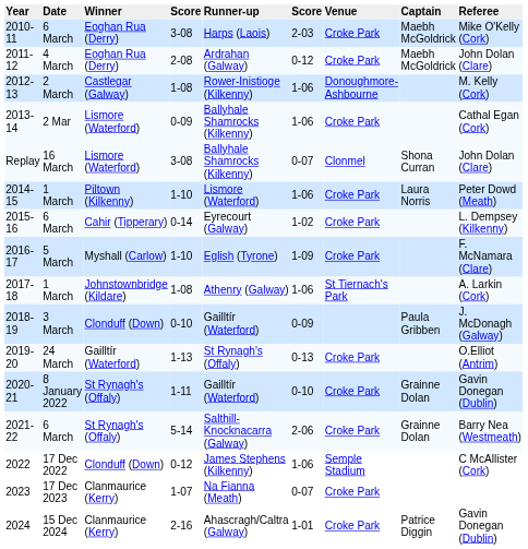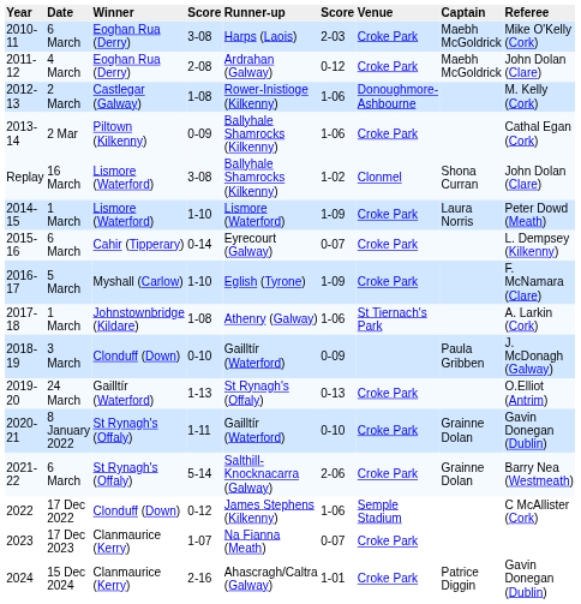2013-14 | Winner: Lismore (Waterford) -> Piltown (Kilkenny)
Replay | column 6: 0-07 -> 1-02
2014-15 | Winner: Piltown (Kilkenny) -> Lismore (Waterford)
2014-15 | column 6: 1-06 -> 1-09
2015-16 | column 6: 1-02 -> 0-07
